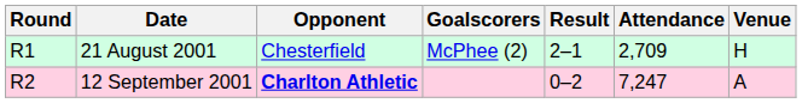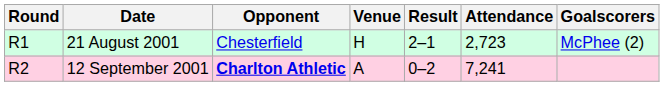columns swapped: Venue <-> Goalscorers
21 August 2001 | Attendance: 2,709 -> 2,723
12 September 2001 | Attendance: 7,247 -> 7,241
